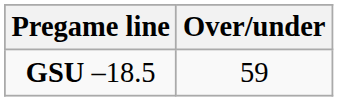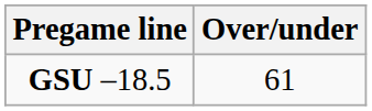GSU –18.5 | Over/under: 59 -> 61
